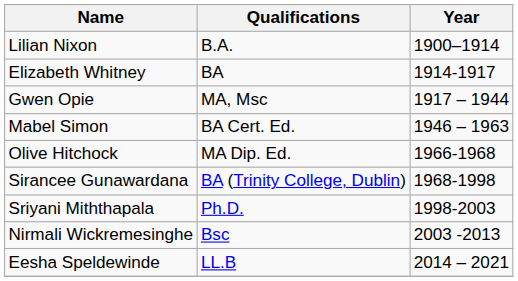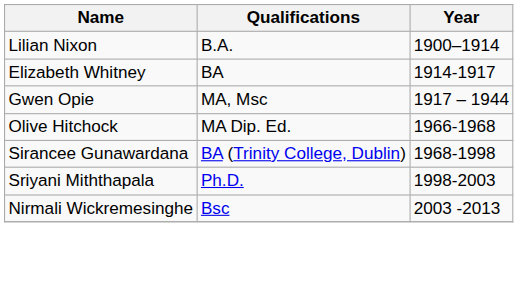- row: Mabel Simon | BA Cert. Ed. | 1946 – 1963
- row: Eesha Speldewinde | LL.B | 2014 – 2021
